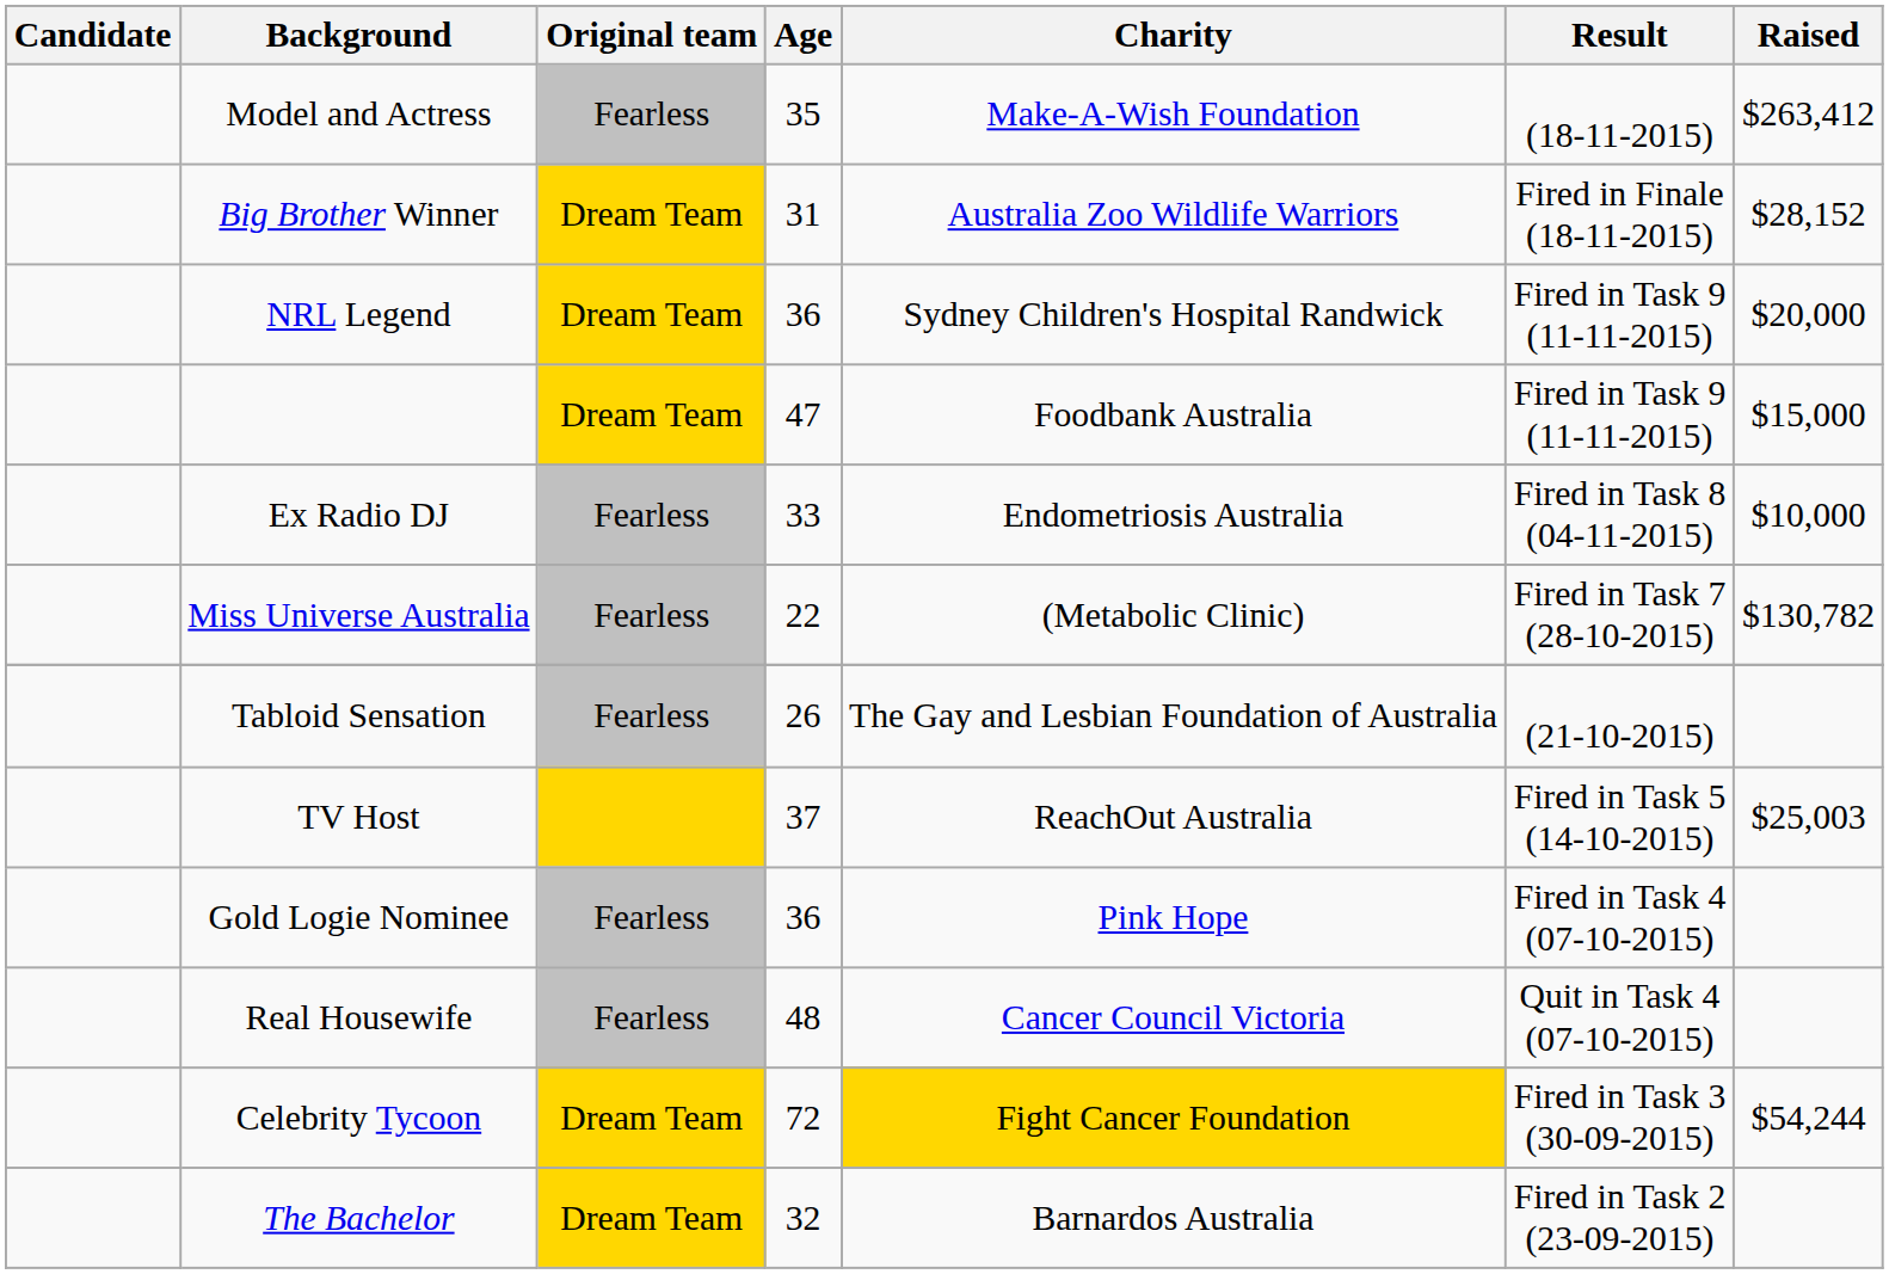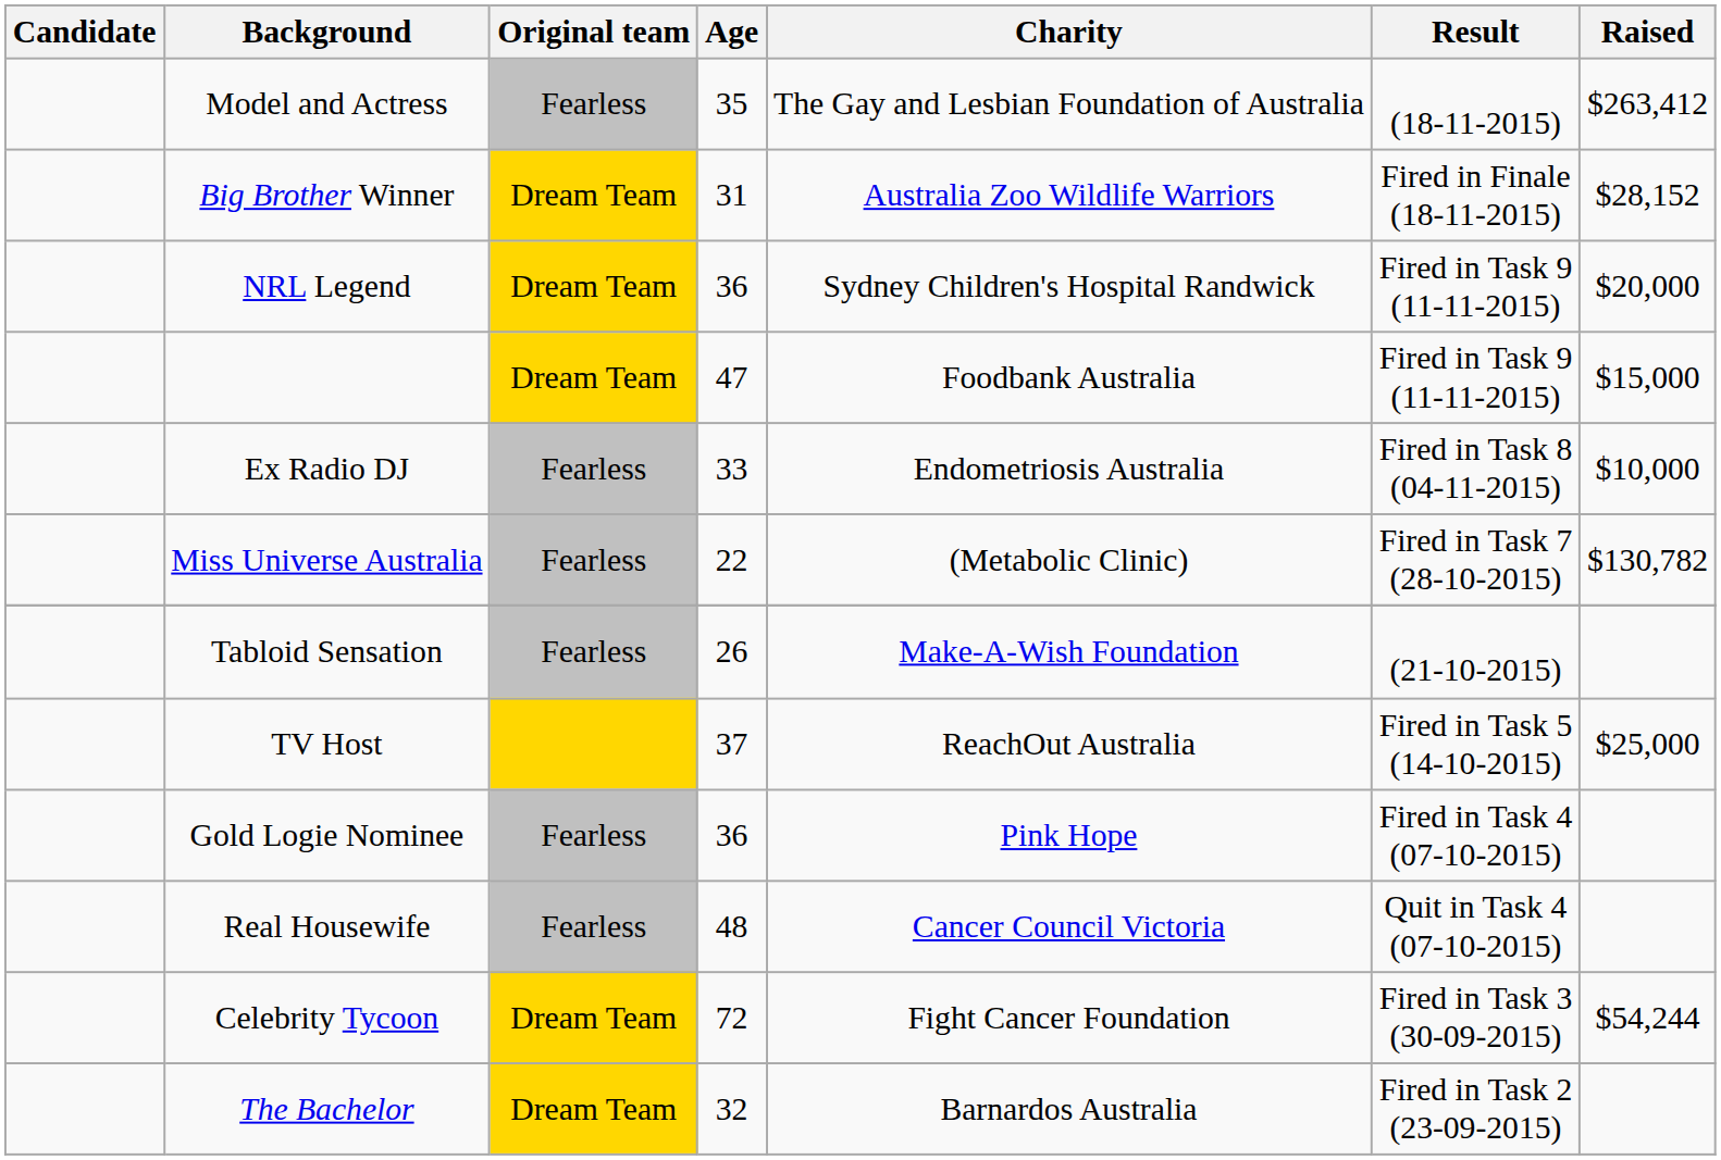Model and Actress | Charity: Make-A-Wish Foundation -> The Gay and Lesbian Foundation of Australia
Tabloid Sensation | Charity: The Gay and Lesbian Foundation of Australia -> Make-A-Wish Foundation
TV Host | Raised: $25,003 -> $25,000
Celebrity Tycoon | Charity: gold background -> no background
